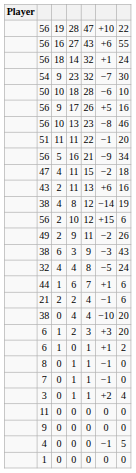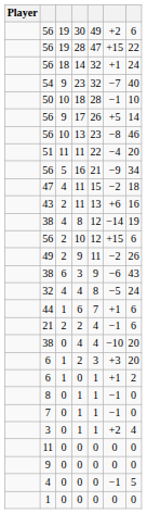+ row: 56 | 19 | 30 | 49 | +2 | 6
56 / 28 | column 6: +10 -> +15
- row: 56 | 16 | 27 | 43 | +6 | 55
54 | column 7: 30 -> 40
50 | column 6: −6 -> −1
56 / 17 | column 7: 16 -> 14
51 | column 6: −1 -> −4
38 / 3 | column 6: −3 -> −6
